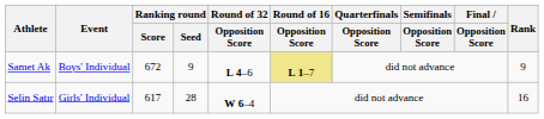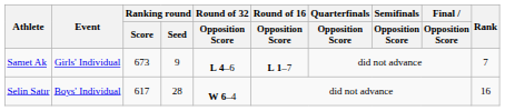Samet Ak | Event: Boys' Individual -> Girls' Individual
Samet Ak | Ranking round / Score: 672 -> 673
Samet Ak | Round of 16 / Opposition Score: khaki background -> no background
Samet Ak | Rank: 9 -> 7
Selin Satır | Event: Girls' Individual -> Boys' Individual
